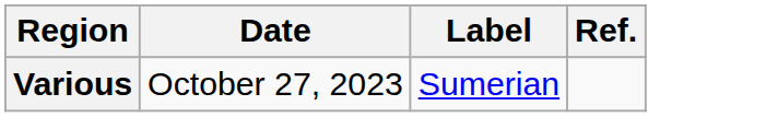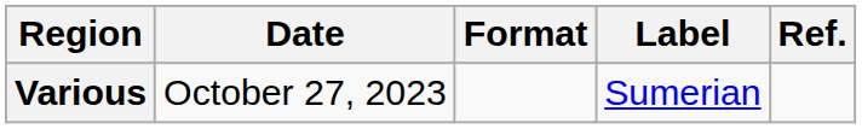+ column: Format
